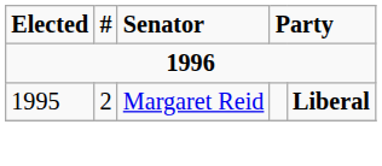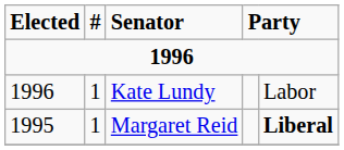+ row: 1996 | 1 | Kate Lundy | Labor
Margaret Reid | #: 2 -> 1
